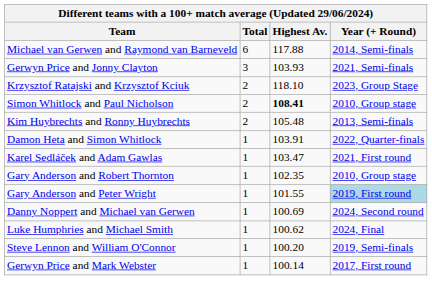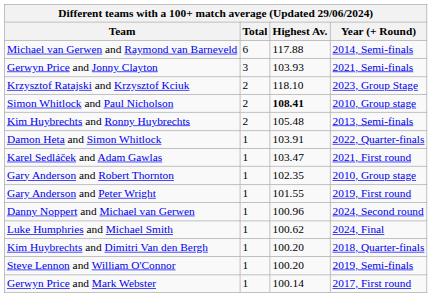Gary Anderson and Peter Wright | Year (+ Round): lightblue background -> no background
Danny Noppert and Michael van Gerwen | Highest Av.: 100.69 -> 100.96
+ row: Kim Huybrechts and Dimitri Van den Bergh | 1 | 100.20 | 2018, Quarter-finals
